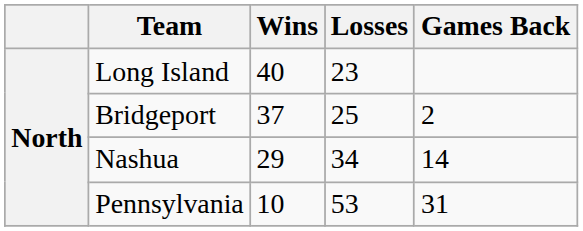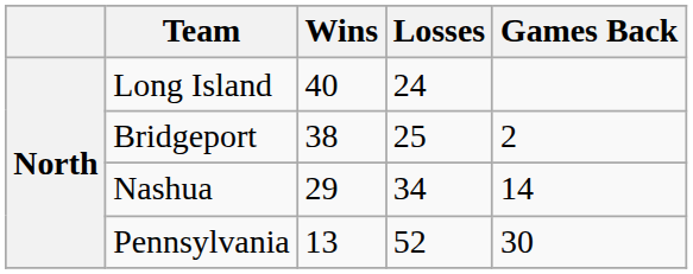Long Island | Losses: 23 -> 24
Bridgeport | Wins: 37 -> 38
Pennsylvania | Wins: 10 -> 13
Pennsylvania | Losses: 53 -> 52
Pennsylvania | Games Back: 31 -> 30
